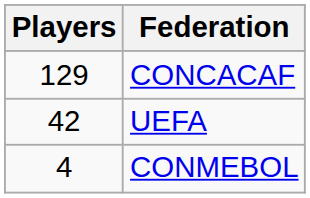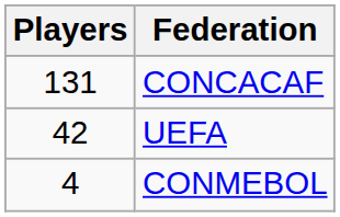CONCACAF | Players: 129 -> 131
